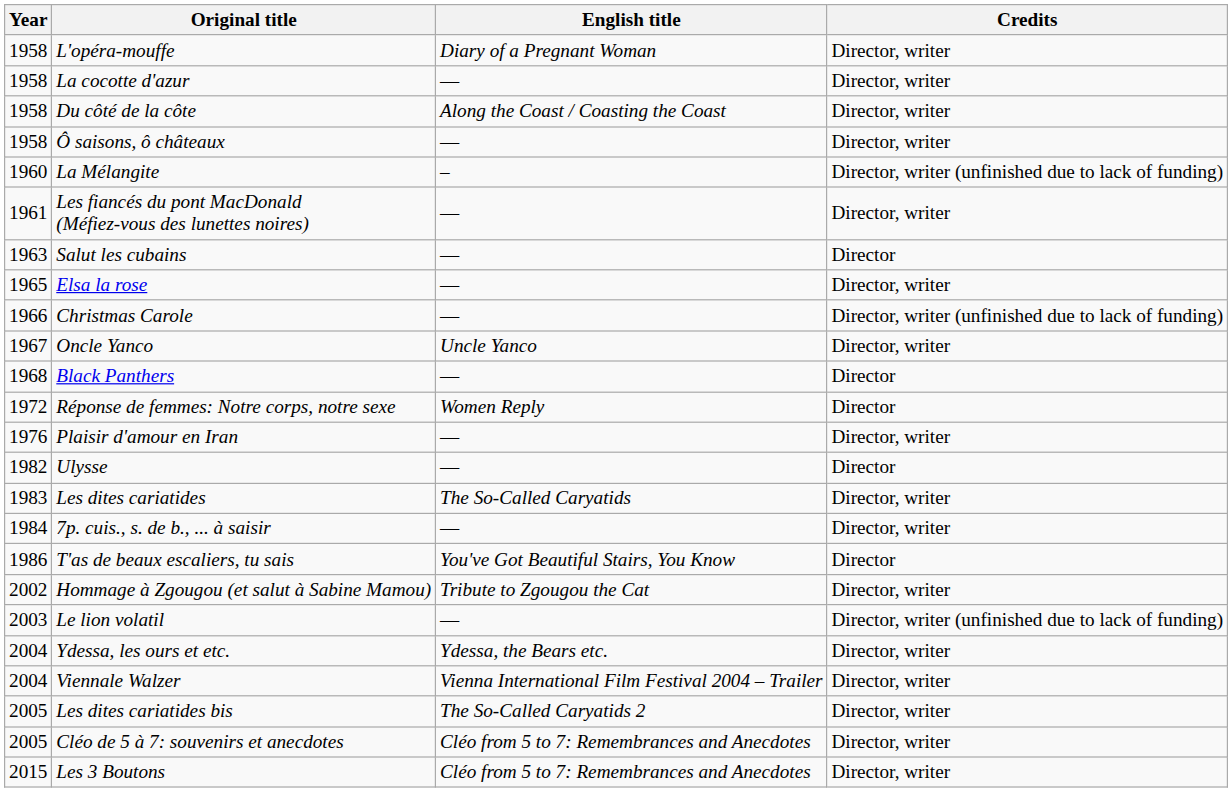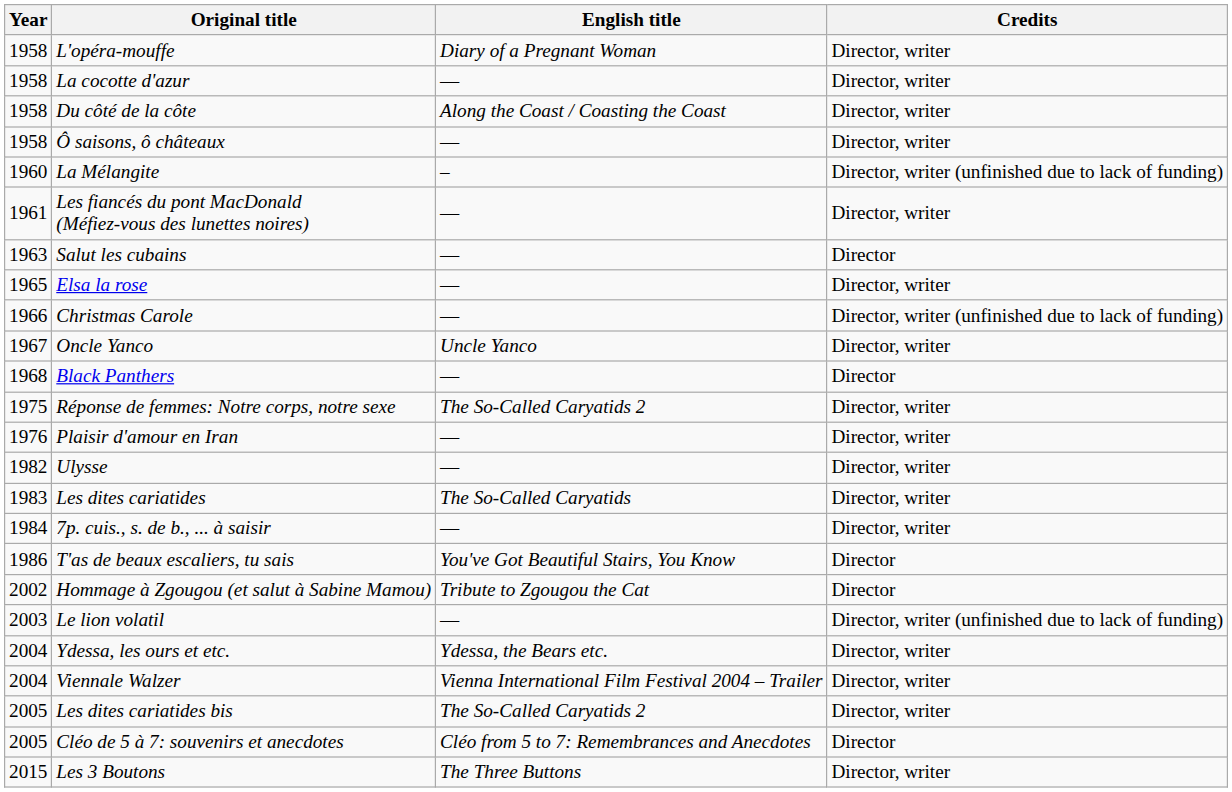Réponse de femmes: Notre corps, notre sexe | Year: 1972 -> 1975
Réponse de femmes: Notre corps, notre sexe | English title: Women Reply -> The So-Called Caryatids 2
Réponse de femmes: Notre corps, notre sexe | Credits: Director -> Director, writer
Ulysse | Credits: Director -> Director, writer
Hommage à Zgougou (et salut à Sabine Mamou) | Credits: Director, writer -> Director
Cléo de 5 à 7: souvenirs et anecdotes | Credits: Director, writer -> Director
Les 3 Boutons | English title: Cléo from 5 to 7: Remembrances and Anecdotes -> The Three Buttons
